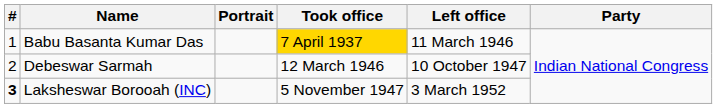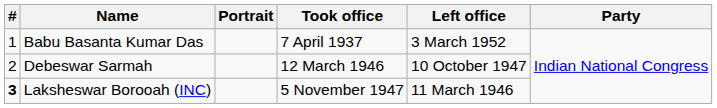Babu Basanta Kumar Das | Took office: gold background -> no background
Babu Basanta Kumar Das | Left office: 11 March 1946 -> 3 March 1952
Laksheswar Borooah (INC) | Left office: 3 March 1952 -> 11 March 1946
